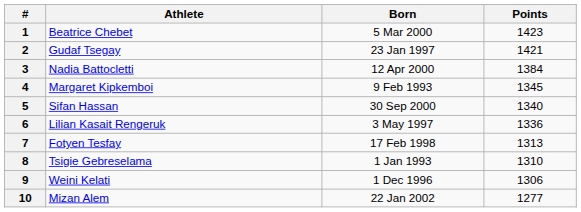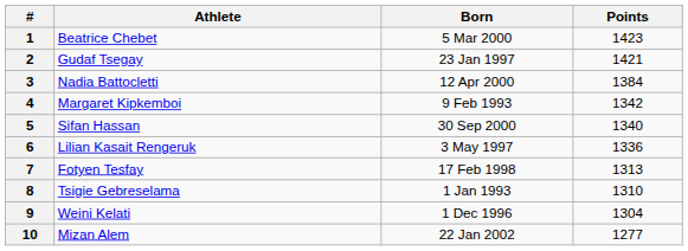4 | Points: 1345 -> 1342
9 | Points: 1306 -> 1304
